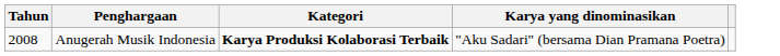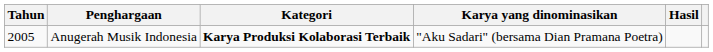+ column: Hasil
Anugerah Musik Indonesia | Tahun: 2008 -> 2005
